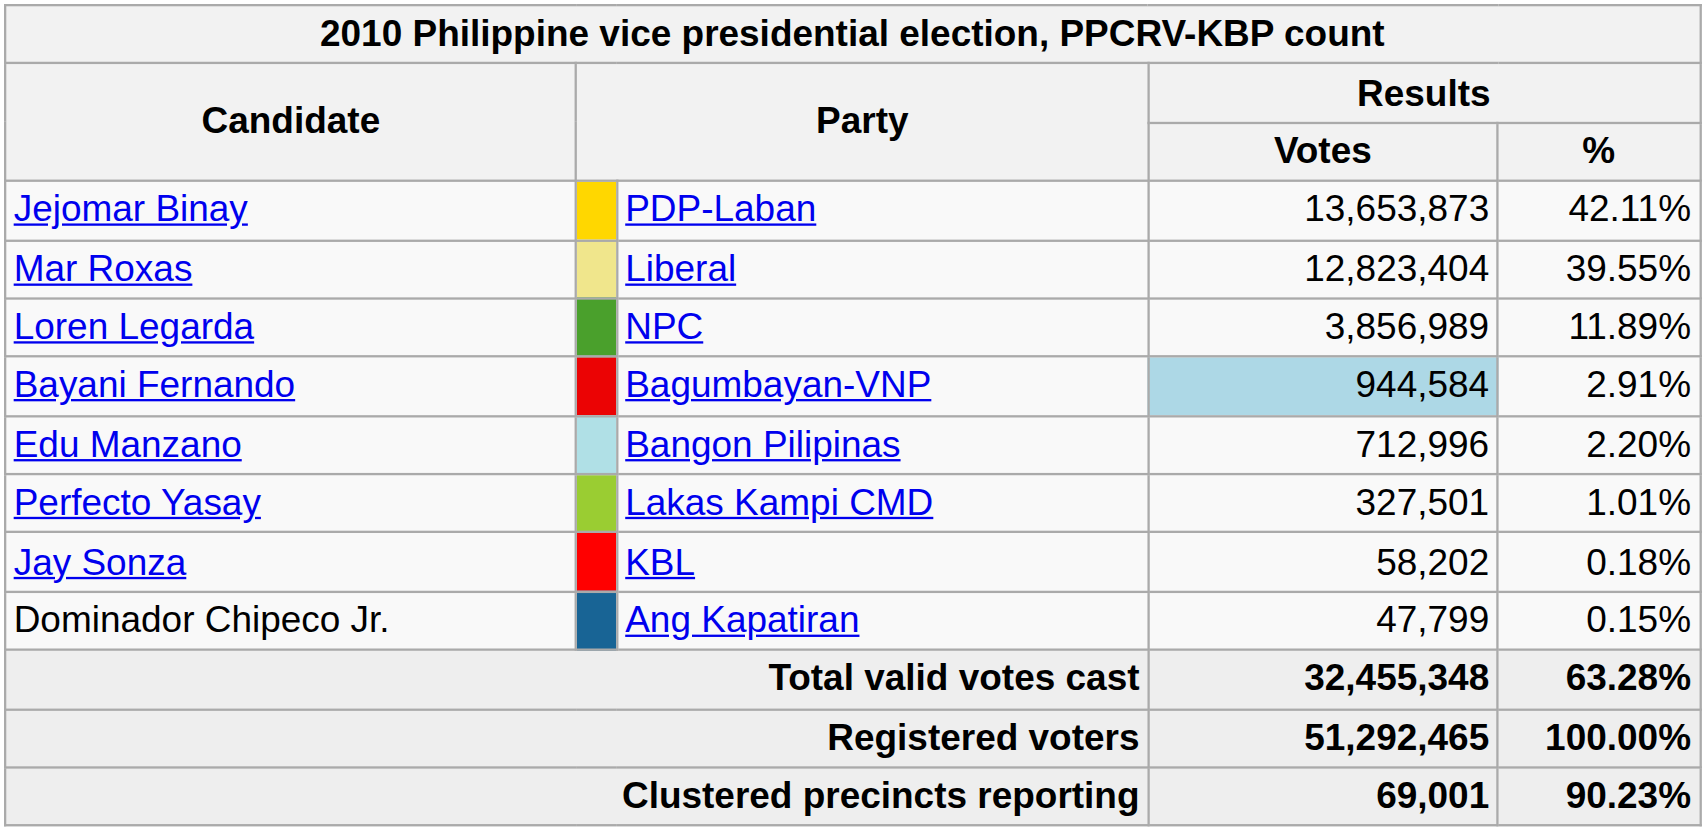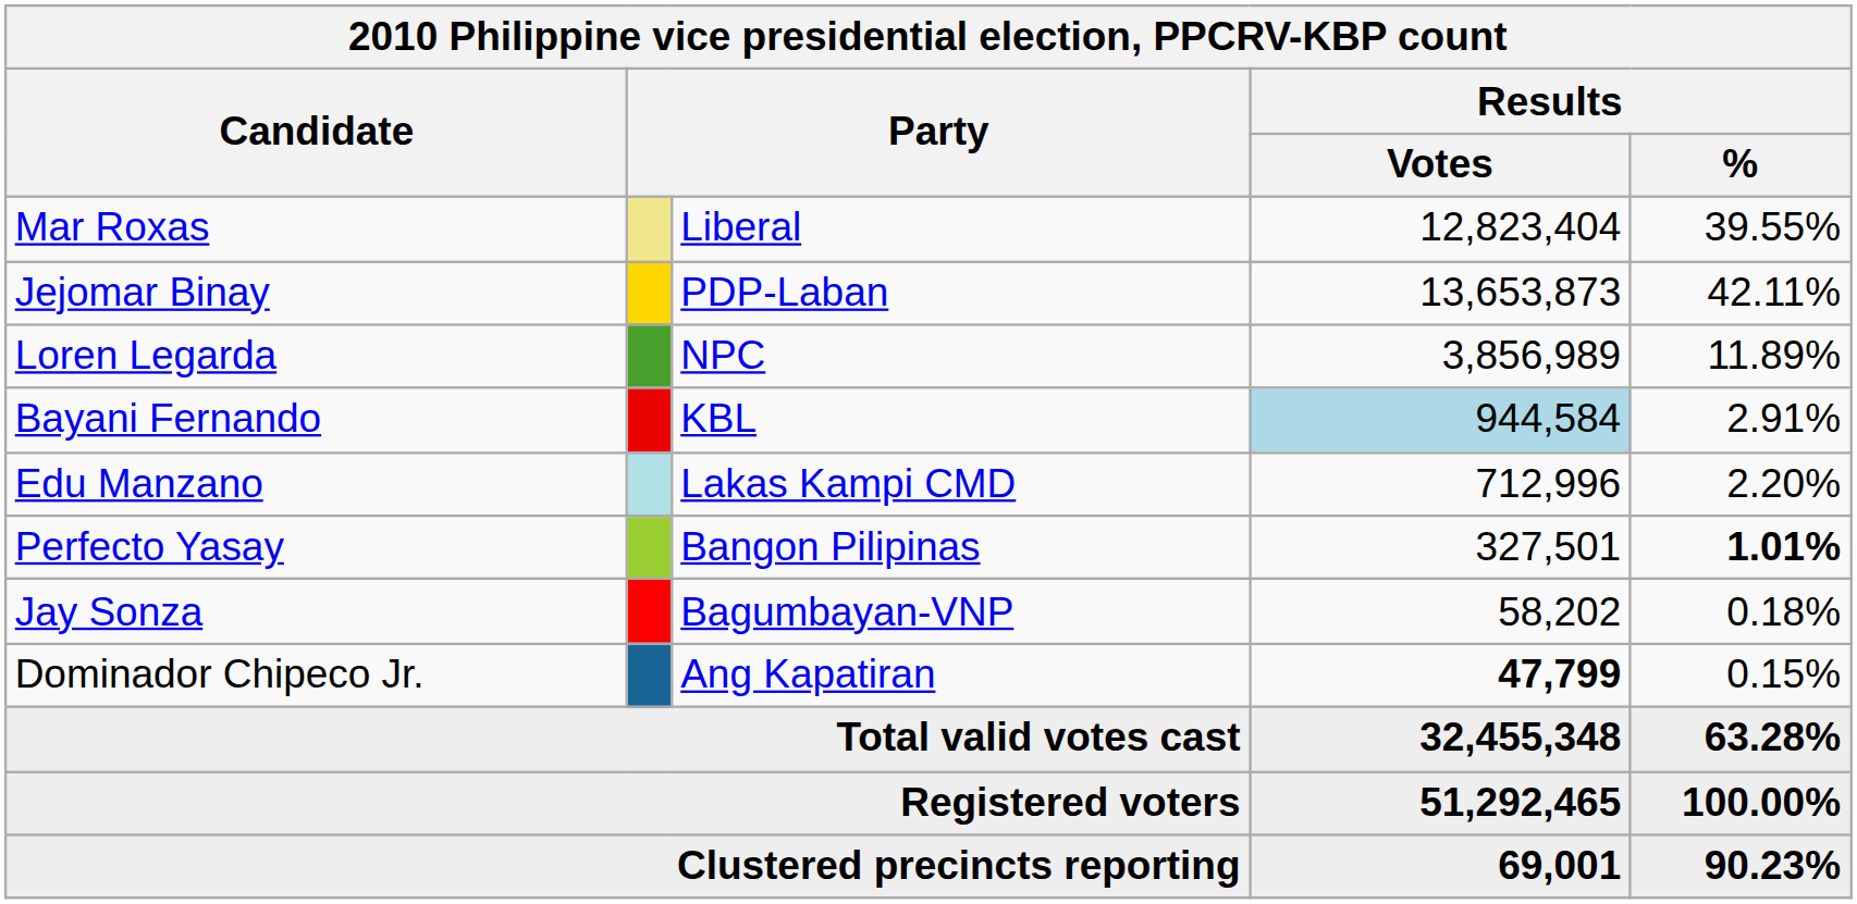rows swapped: Jejomar Binay <-> Mar Roxas
Bayani Fernando | column 3: Bagumbayan-VNP -> KBL
Edu Manzano | column 3: Bangon Pilipinas -> Lakas Kampi CMD
Perfecto Yasay | column 3: Lakas Kampi CMD -> Bangon Pilipinas
Perfecto Yasay | Results / %: normal -> bold
Jay Sonza | column 3: KBL -> Bagumbayan-VNP
Dominador Chipeco Jr. | Results / Votes: normal -> bold
